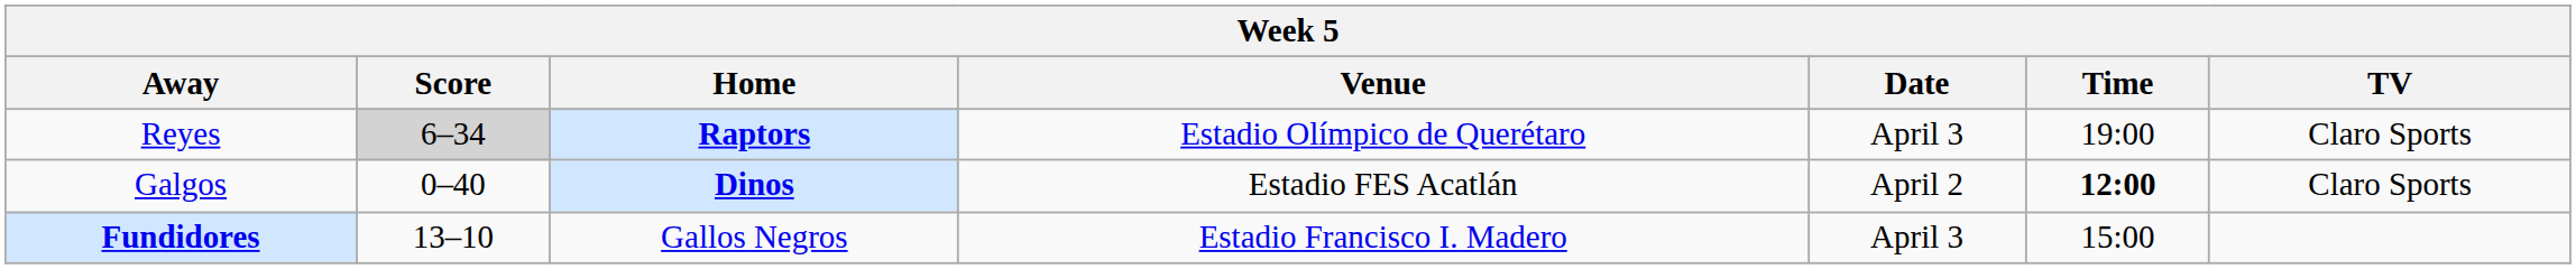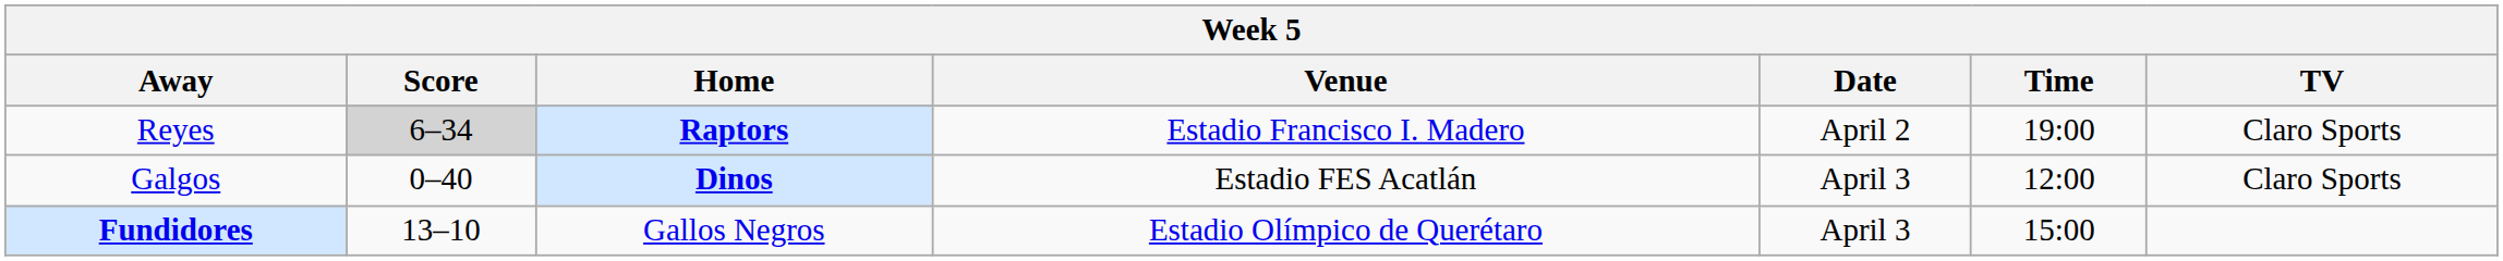Reyes | Venue: Estadio Olímpico de Querétaro -> Estadio Francisco I. Madero
Reyes | Date: April 3 -> April 2
Galgos | Date: April 2 -> April 3
Galgos | Time: bold -> normal
Fundidores | Venue: Estadio Francisco I. Madero -> Estadio Olímpico de Querétaro
